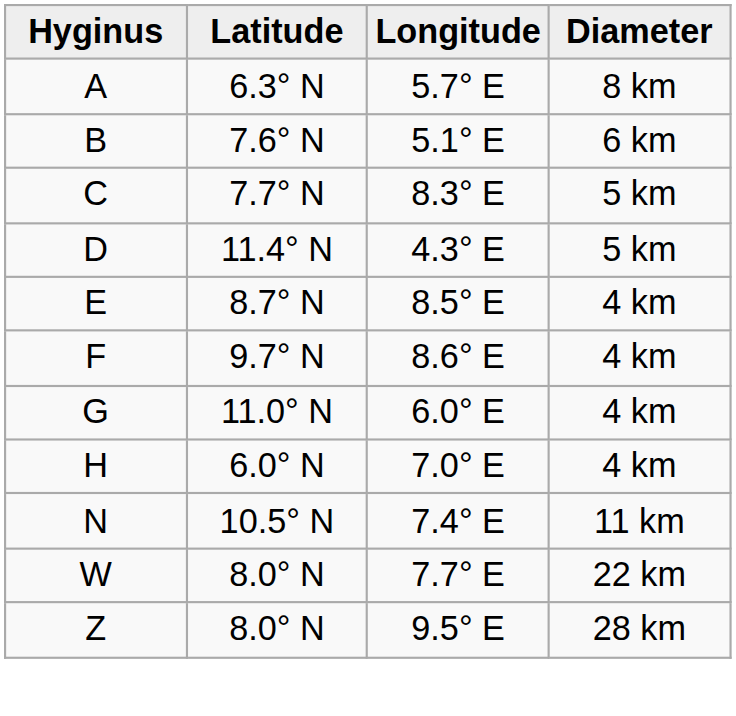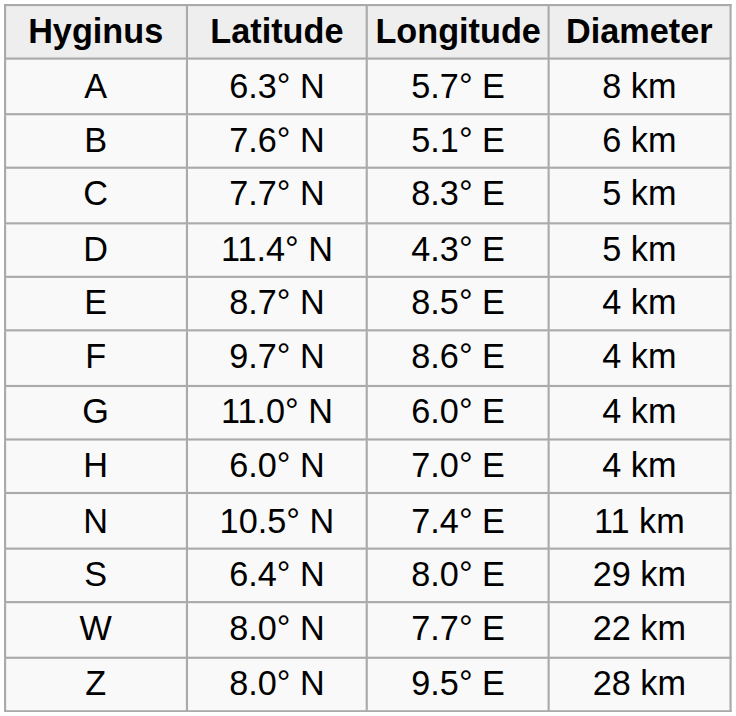+ row: S | 6.4° N | 8.0° E | 29 km
